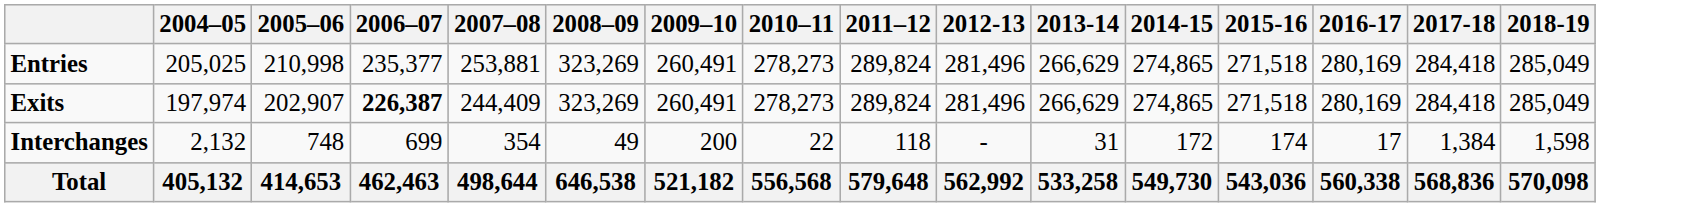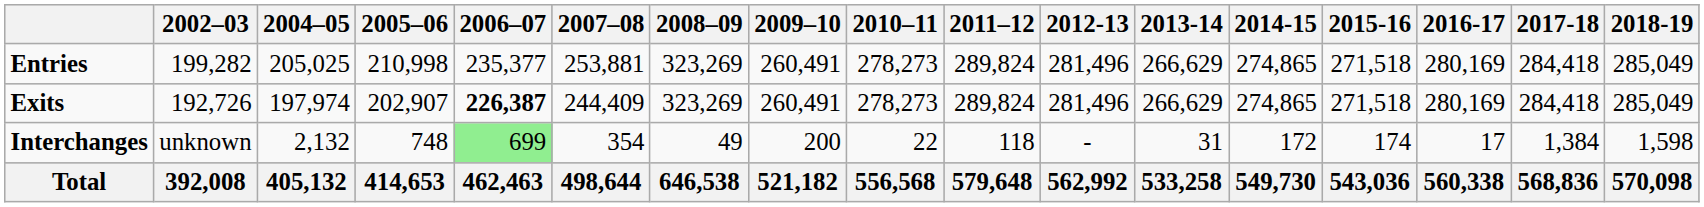+ column: 2002–03 | 199,282 | 192,726 | unknown | 392,008
Interchanges | 2006–07: no background -> lightgreen background
